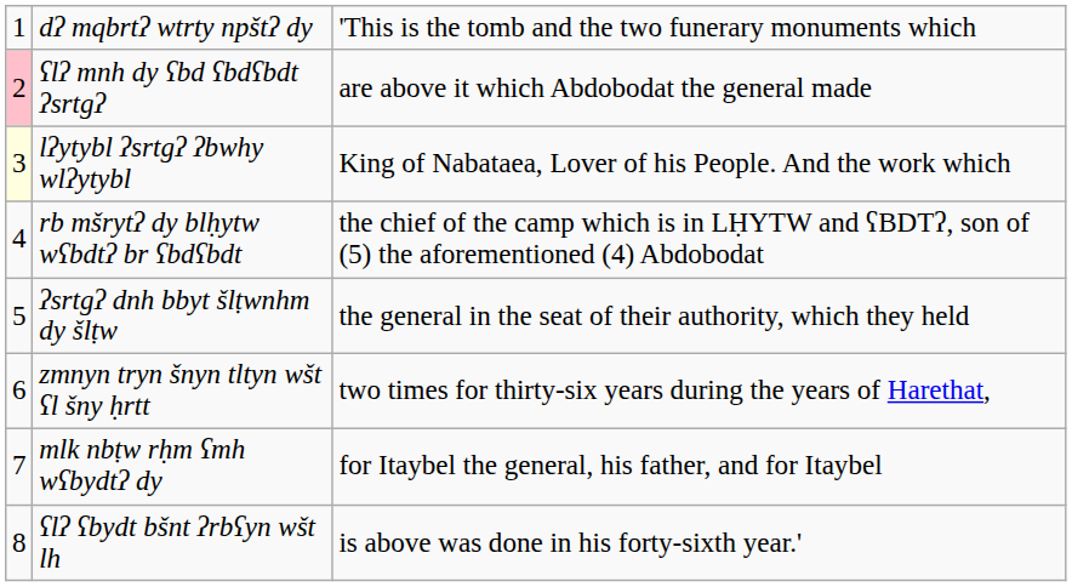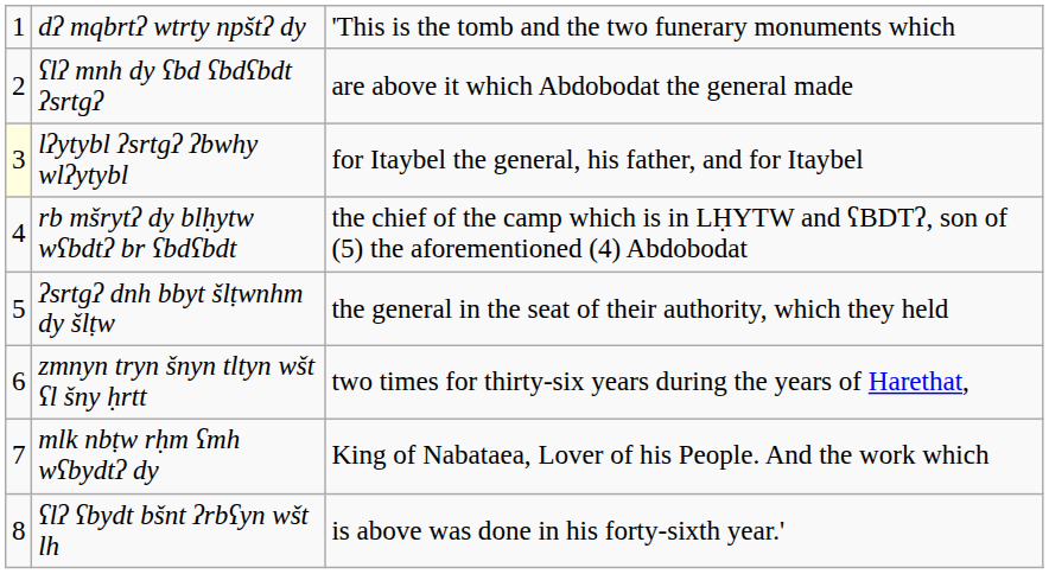ʕlʔ mnh dy ʕbd ʕbdʕbdt ʔsrtgʔ | column 1: pink background -> no background
lʔytybl ʔsrtgʔ ʔbwhy wlʔytybl | column 3: King of Nabataea, Lover of his People. And the work which -> for Itaybel the general, his father, and for Itaybel
mlk nbṭw rḥm ʕmh wʕbydtʔ dy | column 3: for Itaybel the general, his father, and for Itaybel -> King of Nabataea, Lover of his People. And the work which
